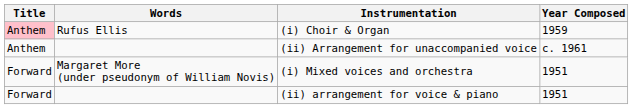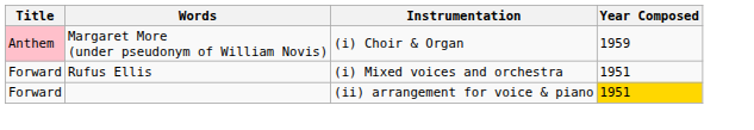(i) Choir & Organ | Words: Rufus Ellis -> Margaret More (under pseudonym of William Novis)
- row: Anthem | (ii) Arrangement for unaccompanied voice | c. 1961
(i) Mixed voices and orchestra | Words: Margaret More (under pseudonym of William Novis) -> Rufus Ellis
(ii) arrangement for voice & piano | Year Composed: no background -> gold background
